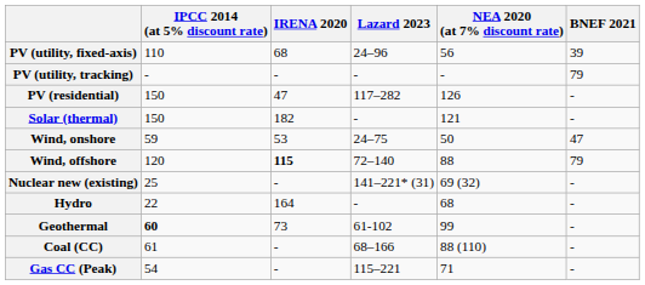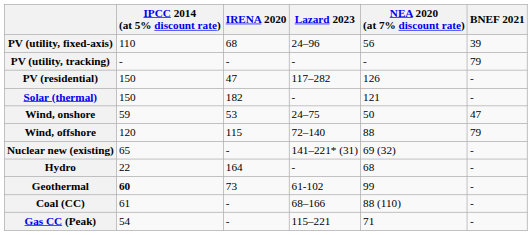Wind, offshore | IRENA 2020: bold -> normal
Nuclear new (existing) | IPCC 2014 (at 5% discount rate): 25 -> 65
